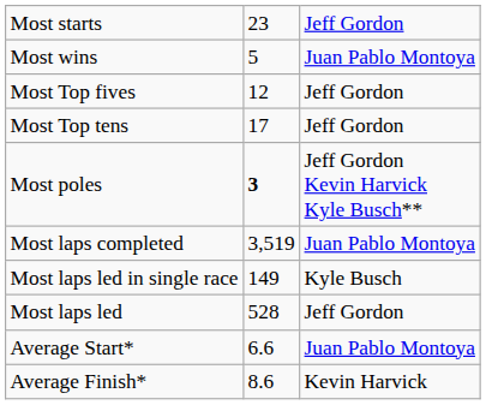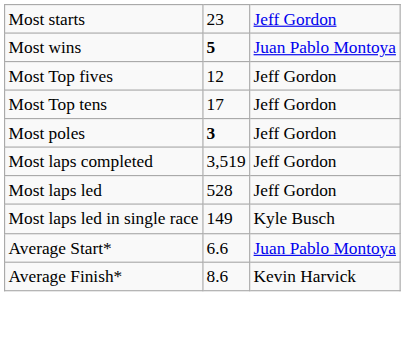Most wins | column 2: normal -> bold
Most poles | column 3: Jeff Gordon Kevin Harvick Kyle Busch** -> Jeff Gordon
Most laps completed | column 3: Juan Pablo Montoya -> Jeff Gordon
rows swapped: Most laps led <-> Most laps led in single race
